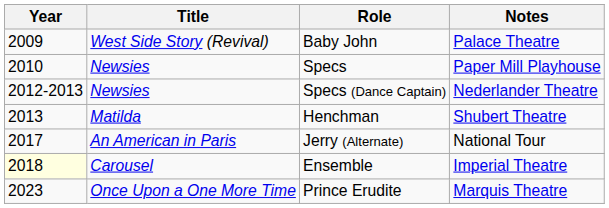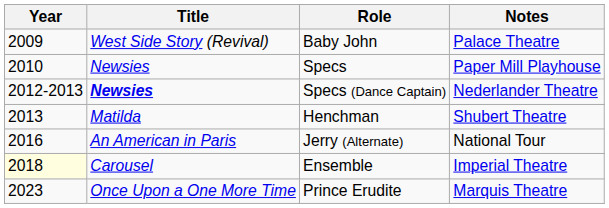Specs (Dance Captain) | Title: normal -> bold
Jerry (Alternate) | Year: 2017 -> 2016
